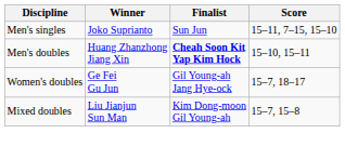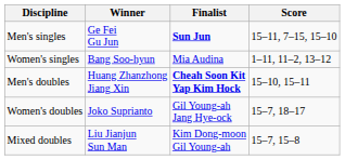Men's singles | Winner: Joko Suprianto -> Ge Fei Gu Jun
Men's singles | Finalist: normal -> bold
+ row: Women's singles | Bang Soo-hyun | Mia Audina | 1–11, 11–2, 13–12
Women's doubles | Winner: Ge Fei Gu Jun -> Joko Suprianto
